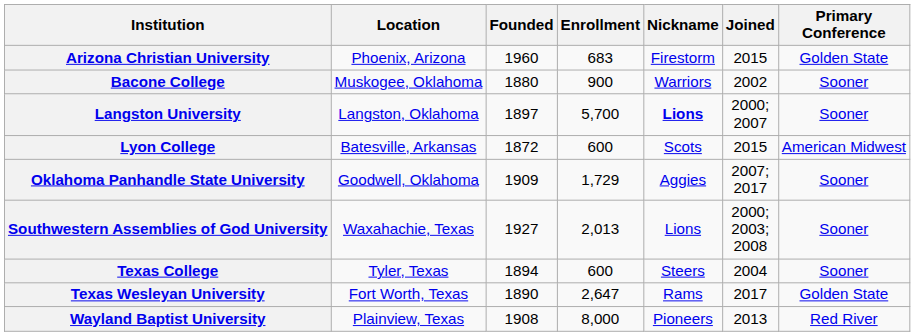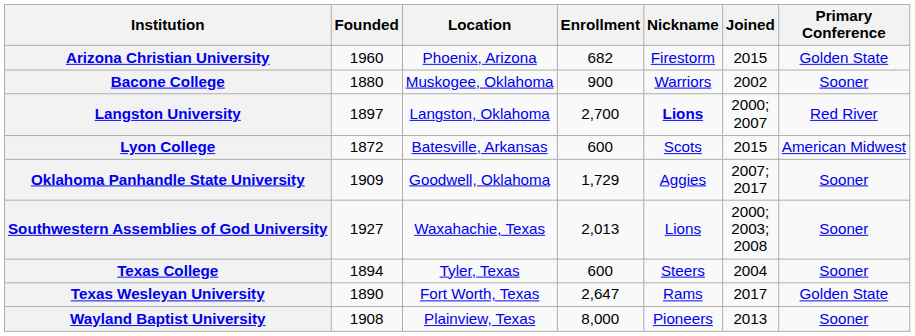columns swapped: Location <-> Founded
Arizona Christian University | Enrollment: 683 -> 682
Langston University | Enrollment: 5,700 -> 2,700
Langston University | Primary Conference: Sooner -> Red River
Wayland Baptist University | Primary Conference: Red River -> Sooner
